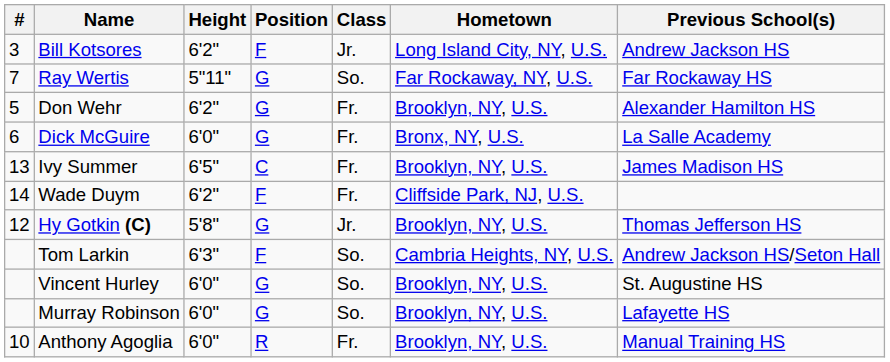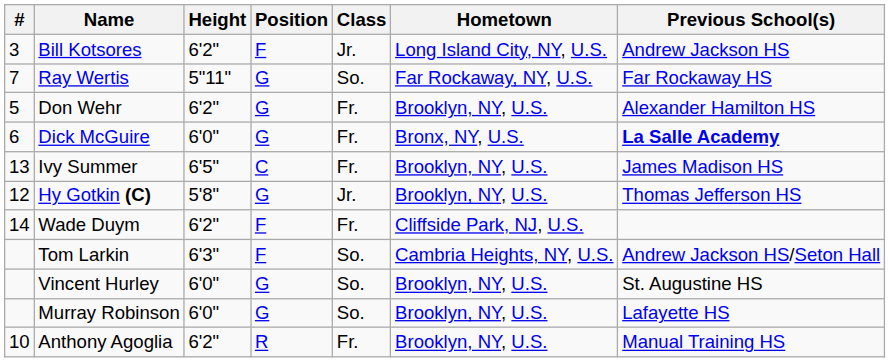Dick McGuire | Previous School(s): normal -> bold
rows swapped: Hy Gotkin (C) <-> Wade Duym
Anthony Agoglia | Height: 6'0" -> 6'2"
